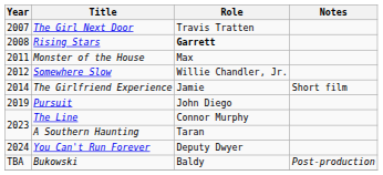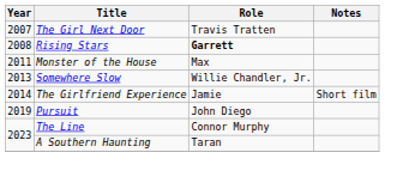Somewhere Slow | Year: 2012 -> 2013
- row: 2024 | You Can't Run Forever | Deputy Dwyer
- row: TBA | Bukowski | Baldy | Post-production
